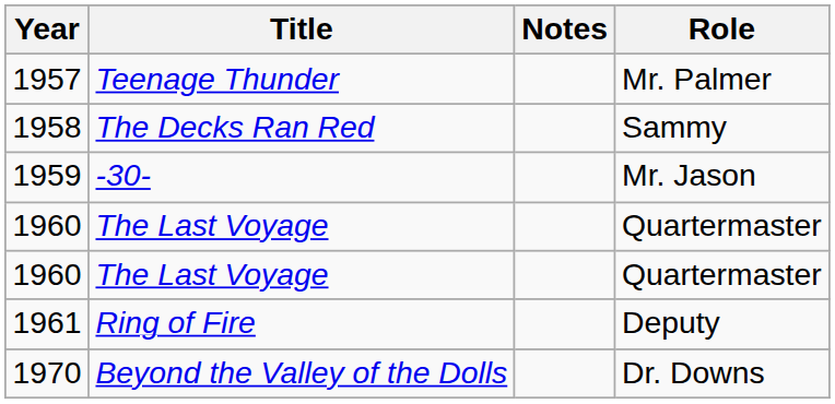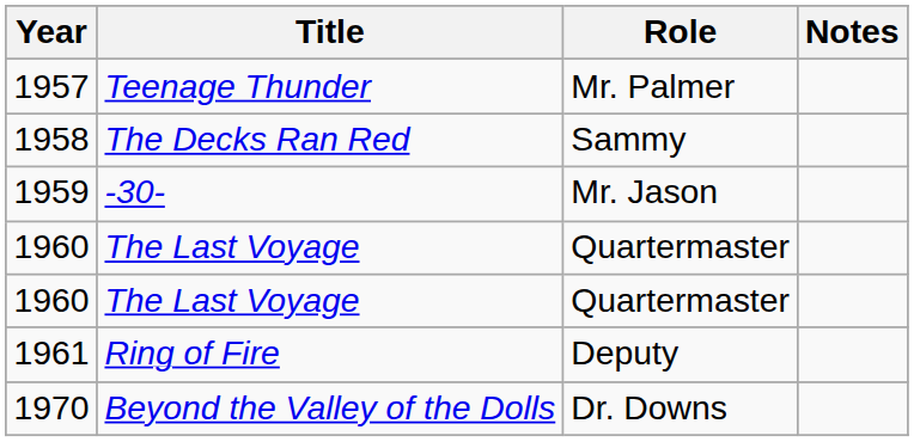columns swapped: Role <-> Notes
